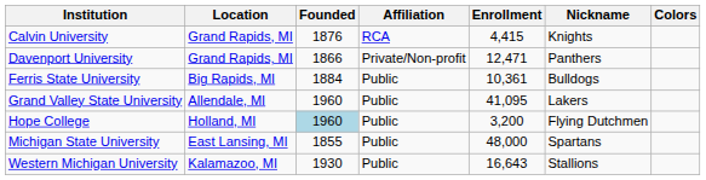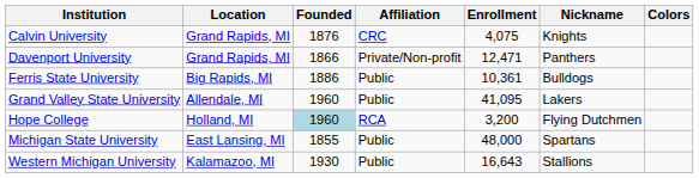Calvin University | Affiliation: RCA -> CRC
Calvin University | Enrollment: 4,415 -> 4,075
Ferris State University | Founded: 1884 -> 1886
Hope College | Affiliation: Public -> RCA
